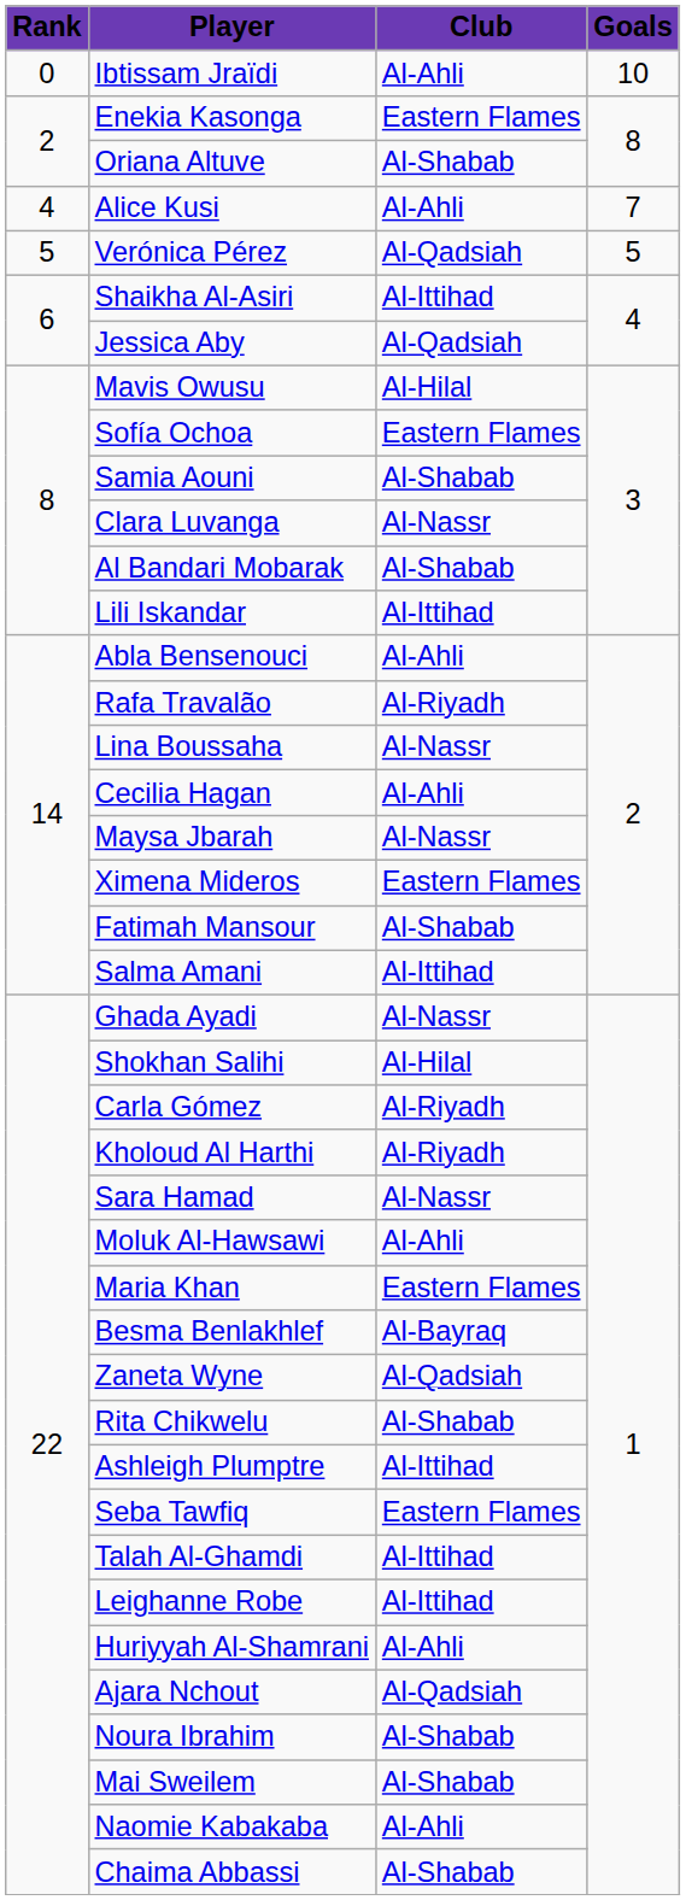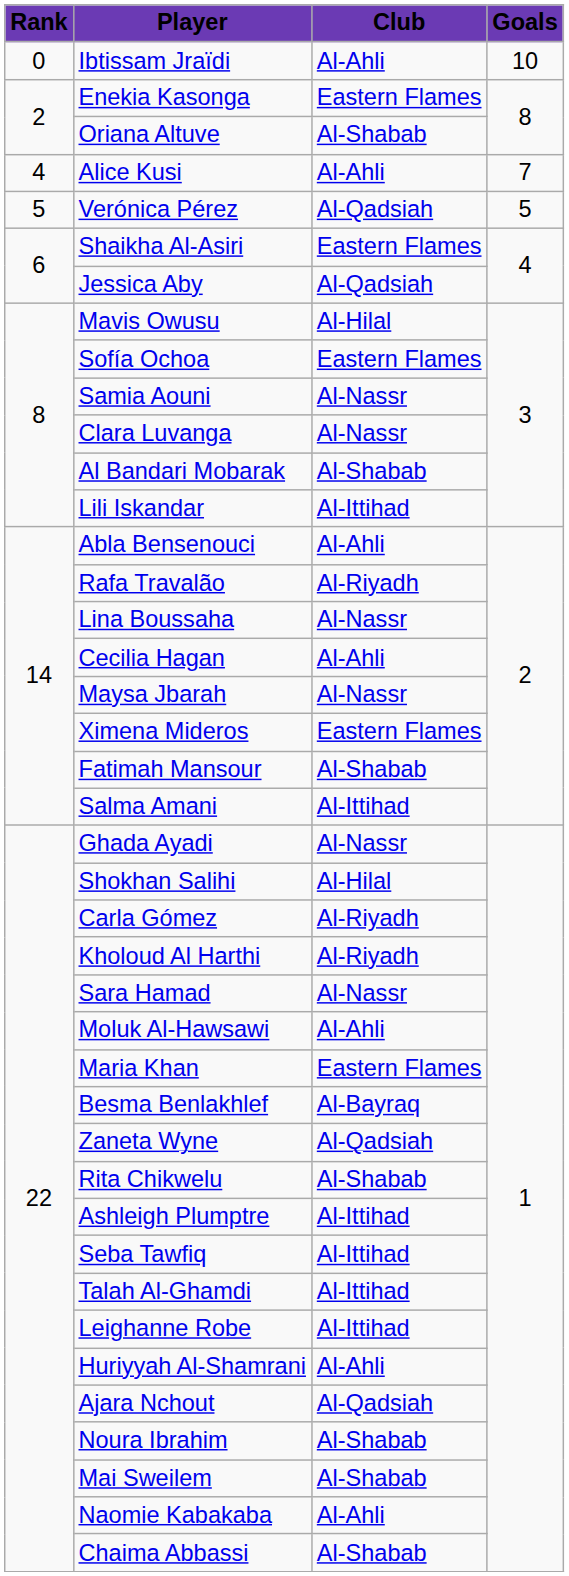Shaikha Al-Asiri | Club: Al-Ittihad -> Eastern Flames
Samia Aouni | Club: Al-Shabab -> Al-Nassr
Seba Tawfiq | Club: Eastern Flames -> Al-Ittihad
